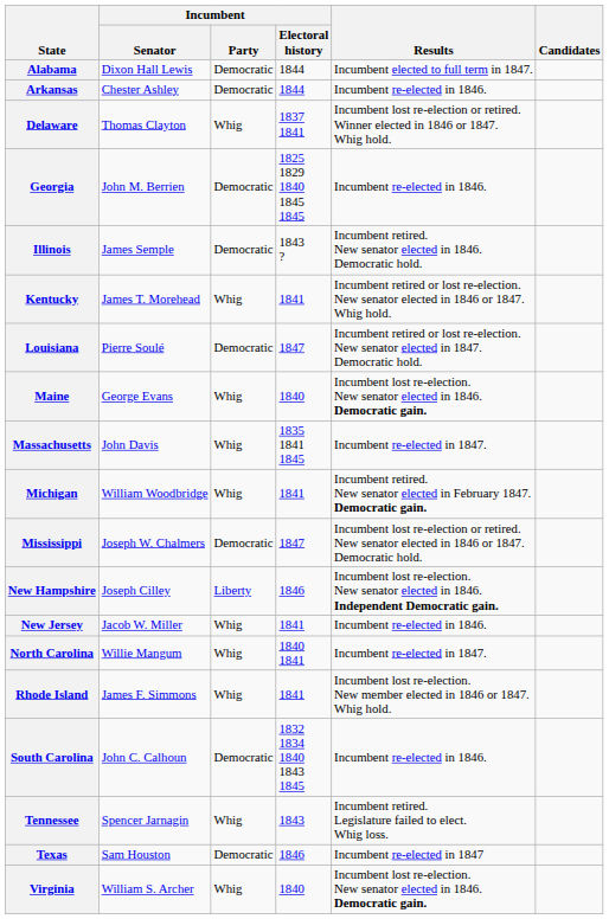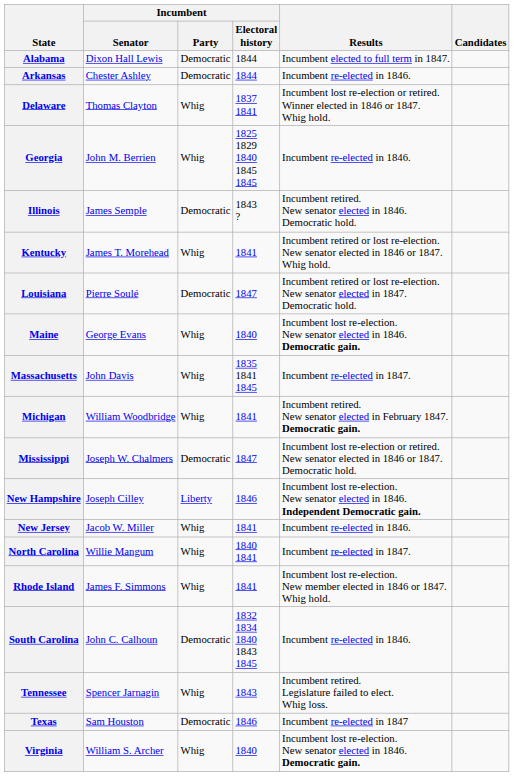Georgia | Incumbent / Party: Democratic -> Whig
